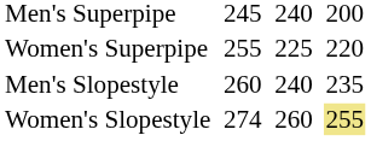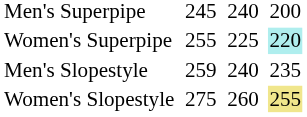Women's Superpipe | column 7: no background -> paleturquoise background
Men's Slopestyle | column 3: 260 -> 259
Women's Slopestyle | column 3: 274 -> 275
